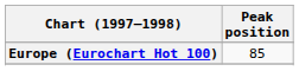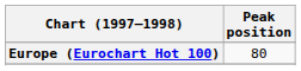Europe (Eurochart Hot 100) | Peak position: 85 -> 80
